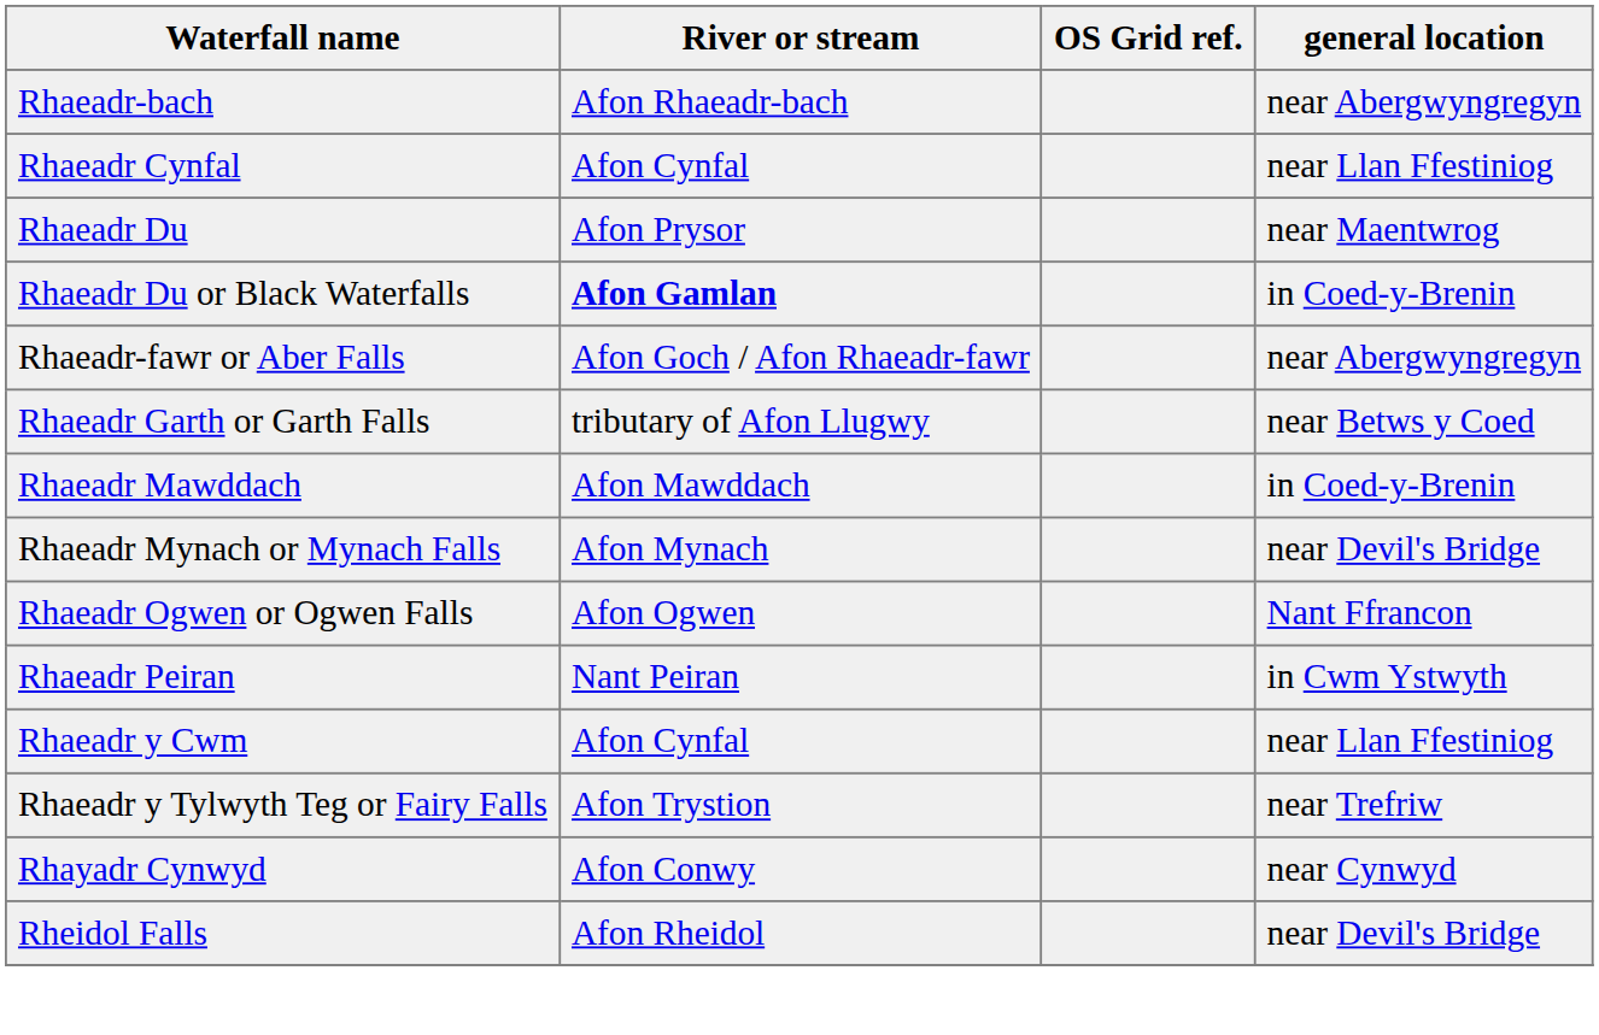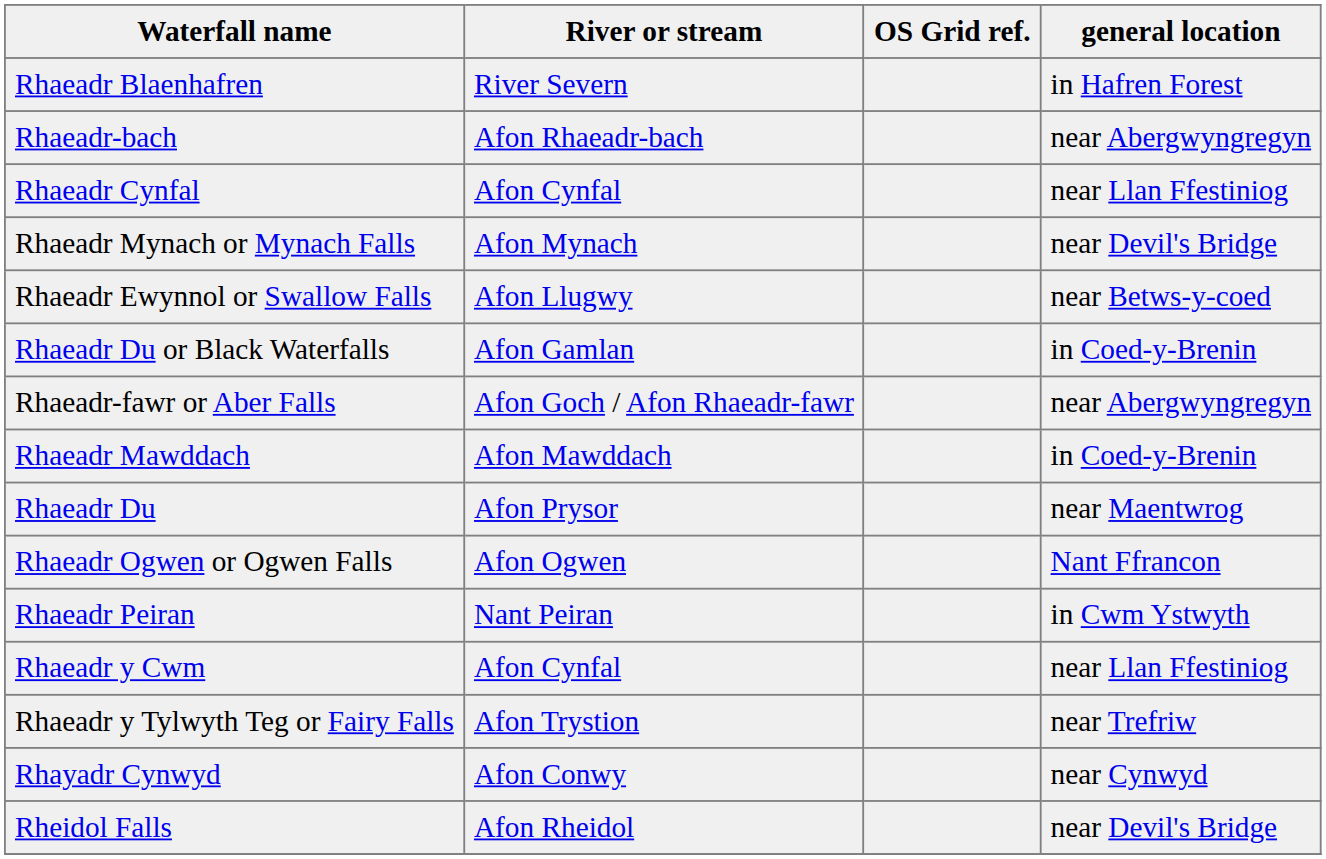+ row: Rhaeadr Blaenhafren | River Severn | in Hafren Forest
rows swapped: Rhaeadr Du <-> Rhaeadr Mynach or Mynach Falls
+ row: Rhaeadr Ewynnol or Swallow Falls | Afon Llugwy | near Betws-y-coed
Rhaeadr Du or Black Waterfalls | River or stream: bold -> normal
- row: Rhaeadr Garth or Garth Falls | tributary of Afon Llugwy | near Betws y Coed
